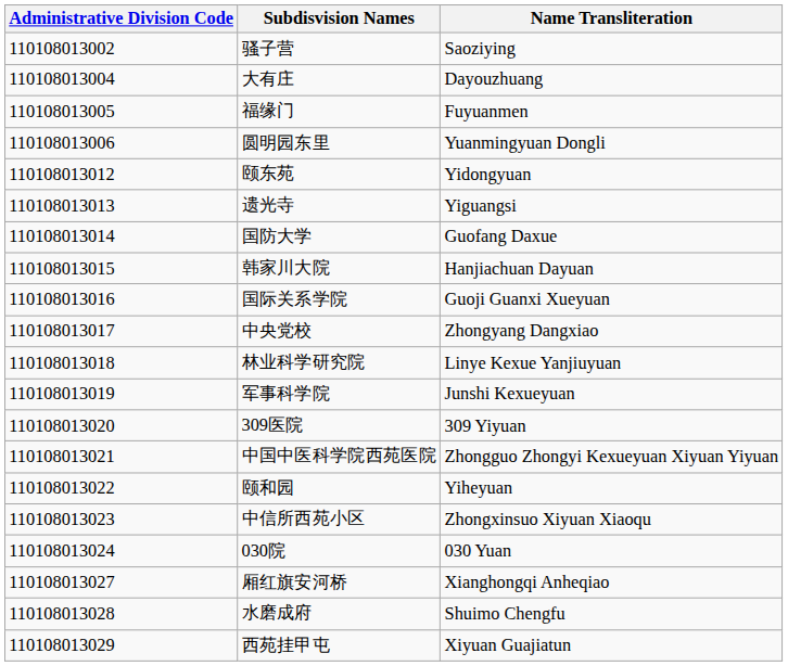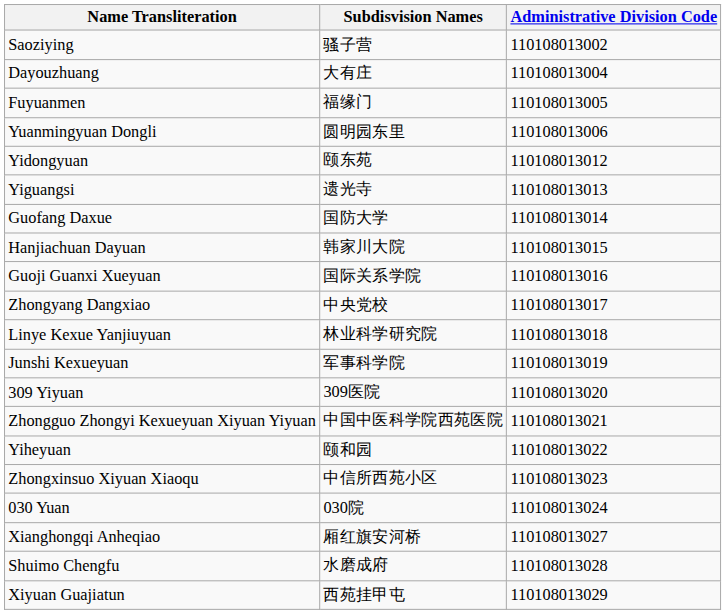columns swapped: Administrative Division Code <-> Name Transliteration
